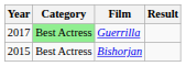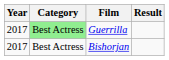Bishorjan | Year: 2015 -> 2017
